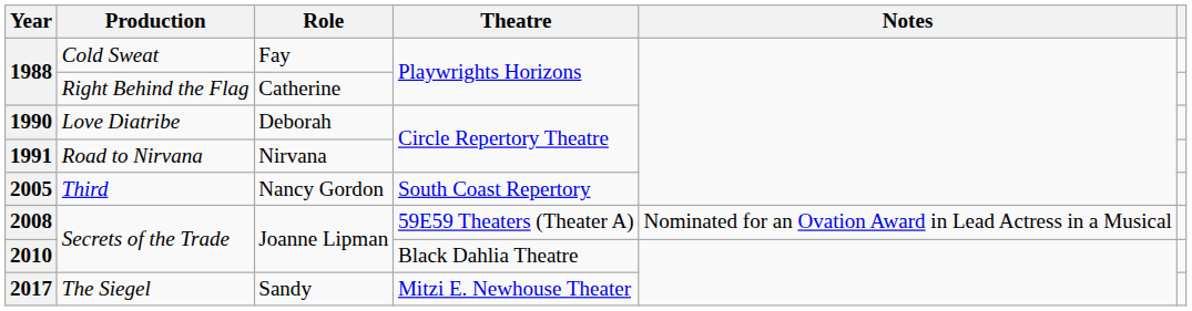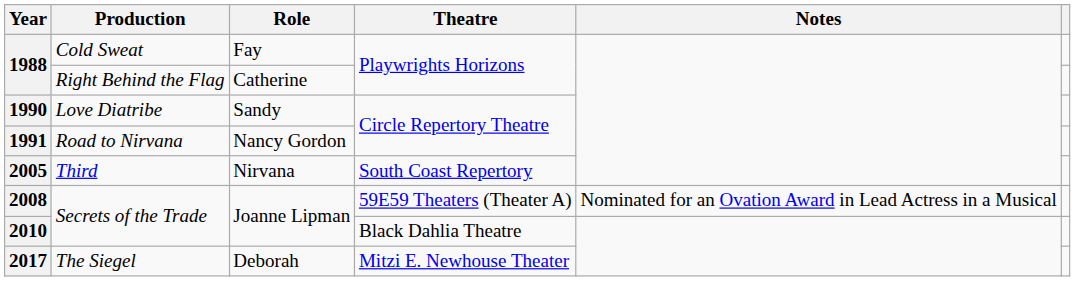1990 | Role: Deborah -> Sandy
1991 | Role: Nirvana -> Nancy Gordon
2005 | Role: Nancy Gordon -> Nirvana
2017 | Role: Sandy -> Deborah
